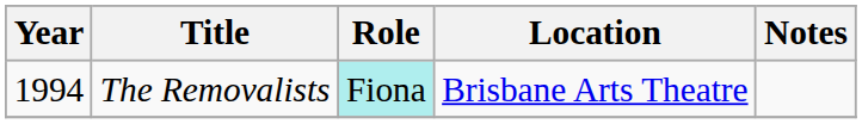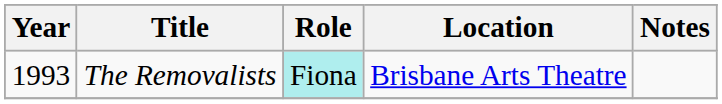The Removalists | Year: 1994 -> 1993
